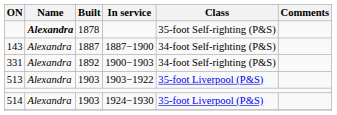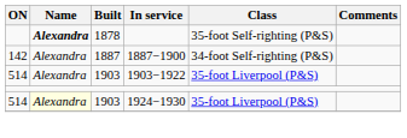1887 | ON: 143 -> 142
- row: 331 | Alexandra | 1892 | 1900−1903 | 34-foot Self-righting (P&S)
1903 / 1903−1922 | ON: 513 -> 514
1903 / 1924−1930 | Name: no background -> lightyellow background
